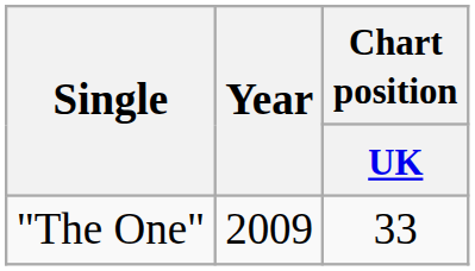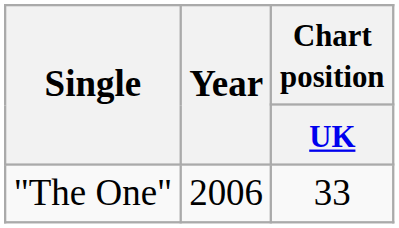"The One" | Year: 2009 -> 2006
